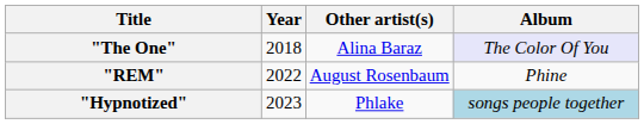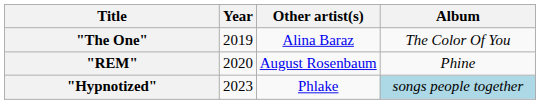"The One" | Year: 2018 -> 2019
"The One" | Album: lavender background -> no background
"REM" | Year: 2022 -> 2020
